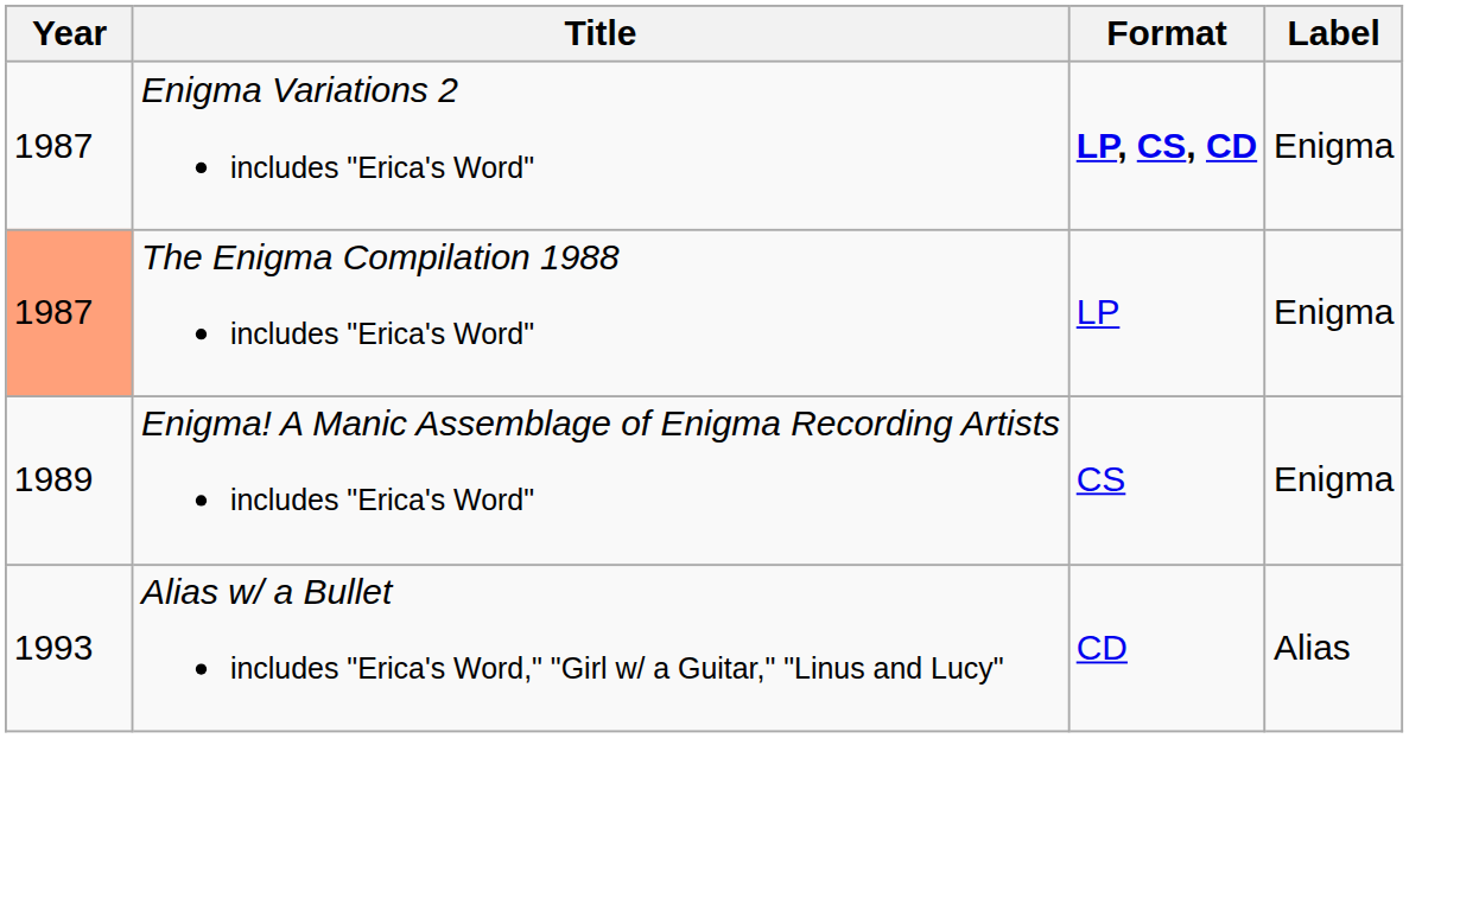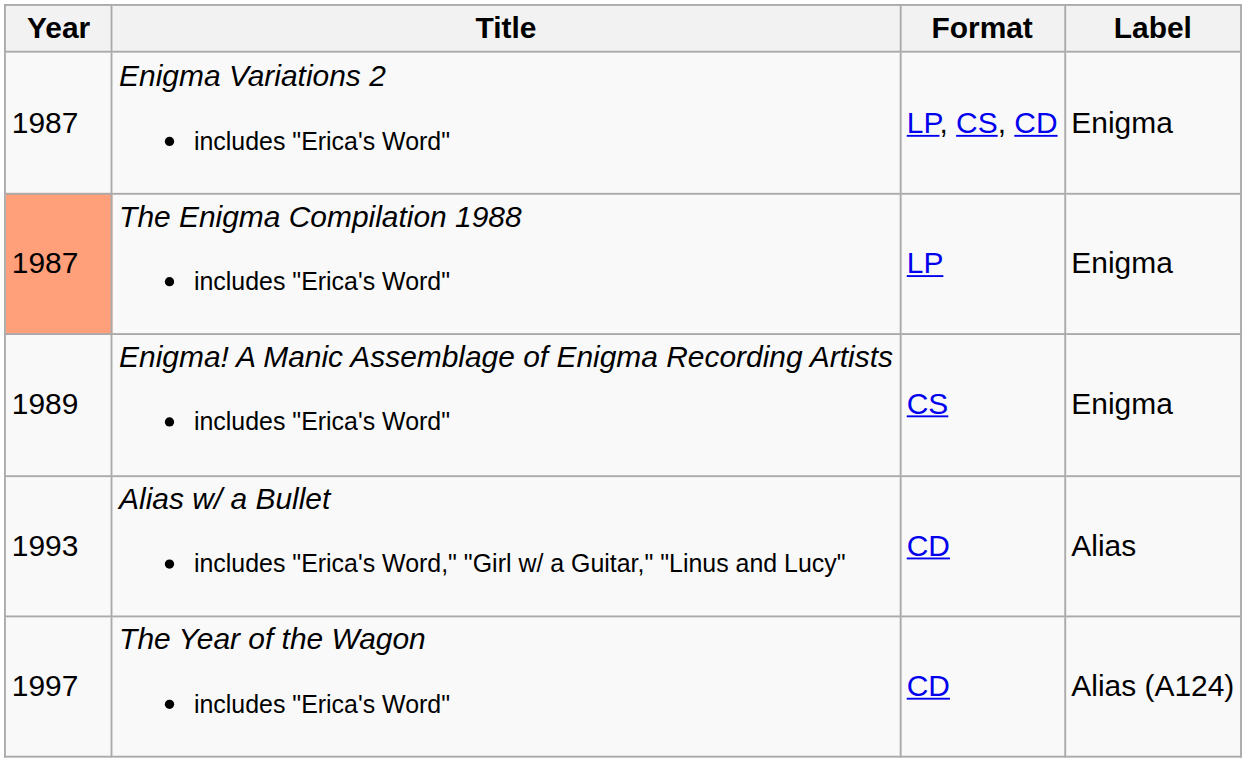Enigma Variations 2 includes "Erica's Word" | Format: bold -> normal
+ row: 1997 | The Year of the Wagon includes "Erica's Word" | CD | Alias (A124)
